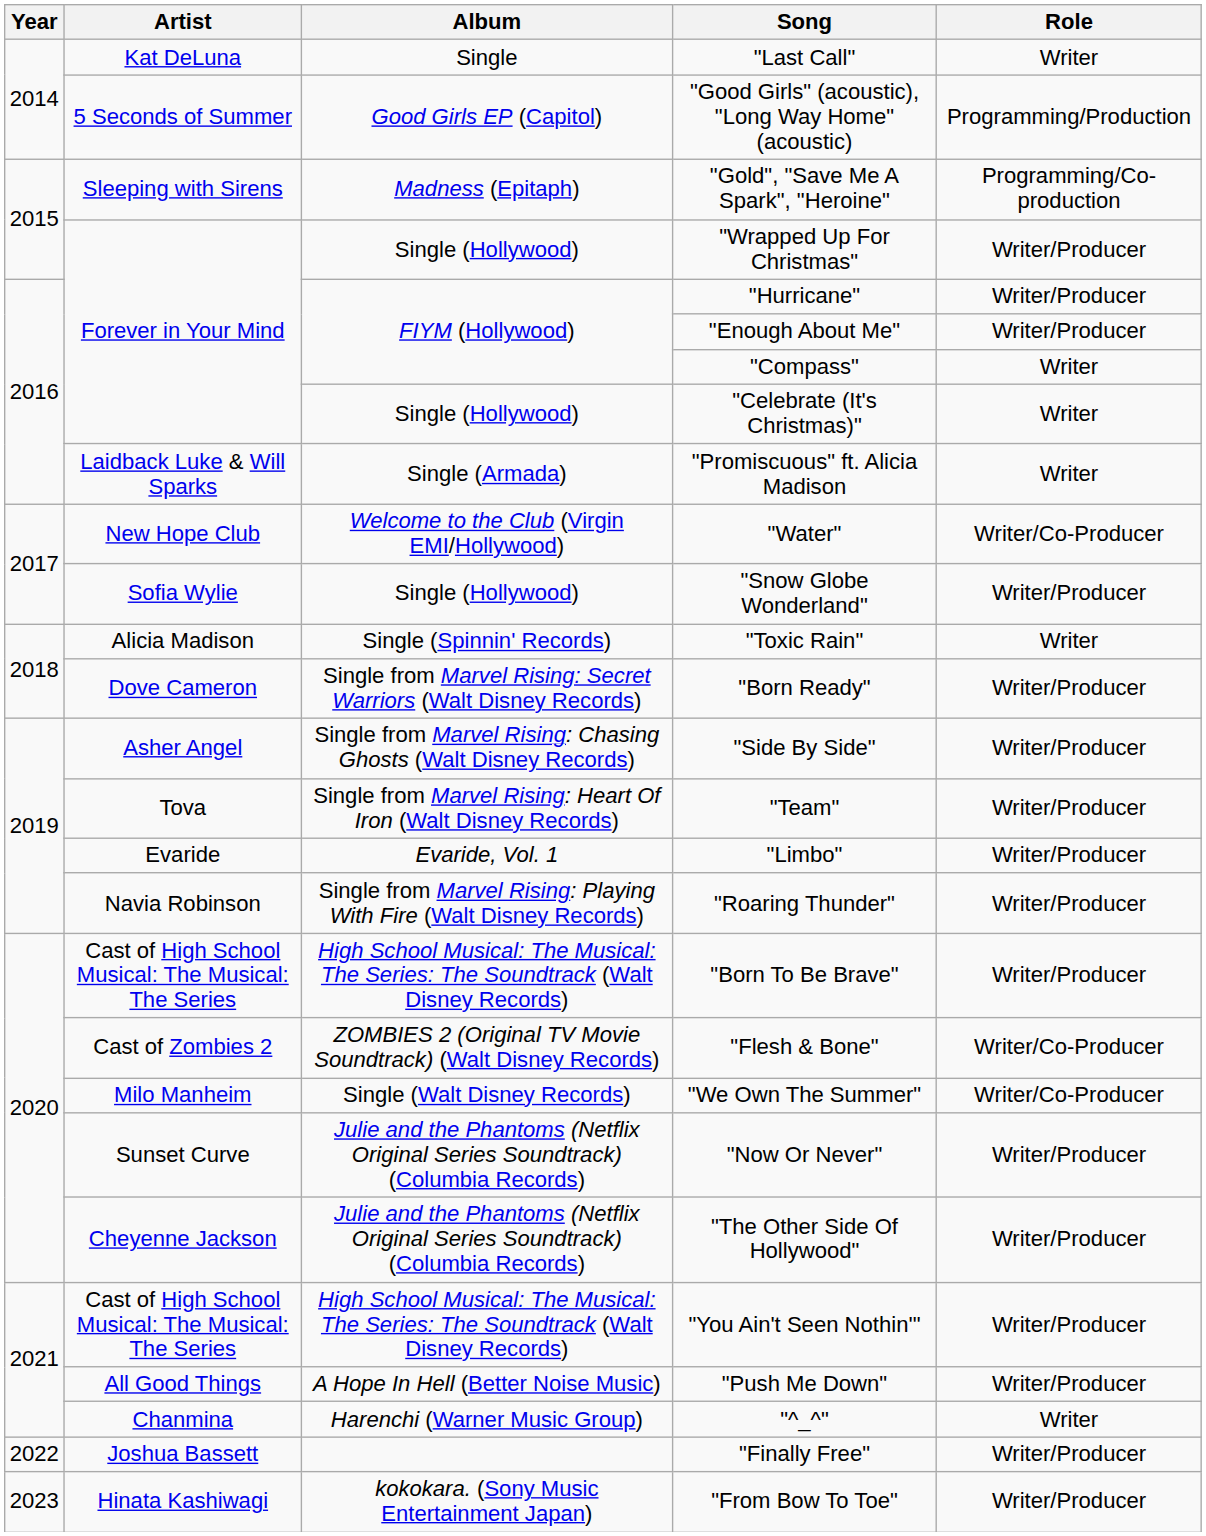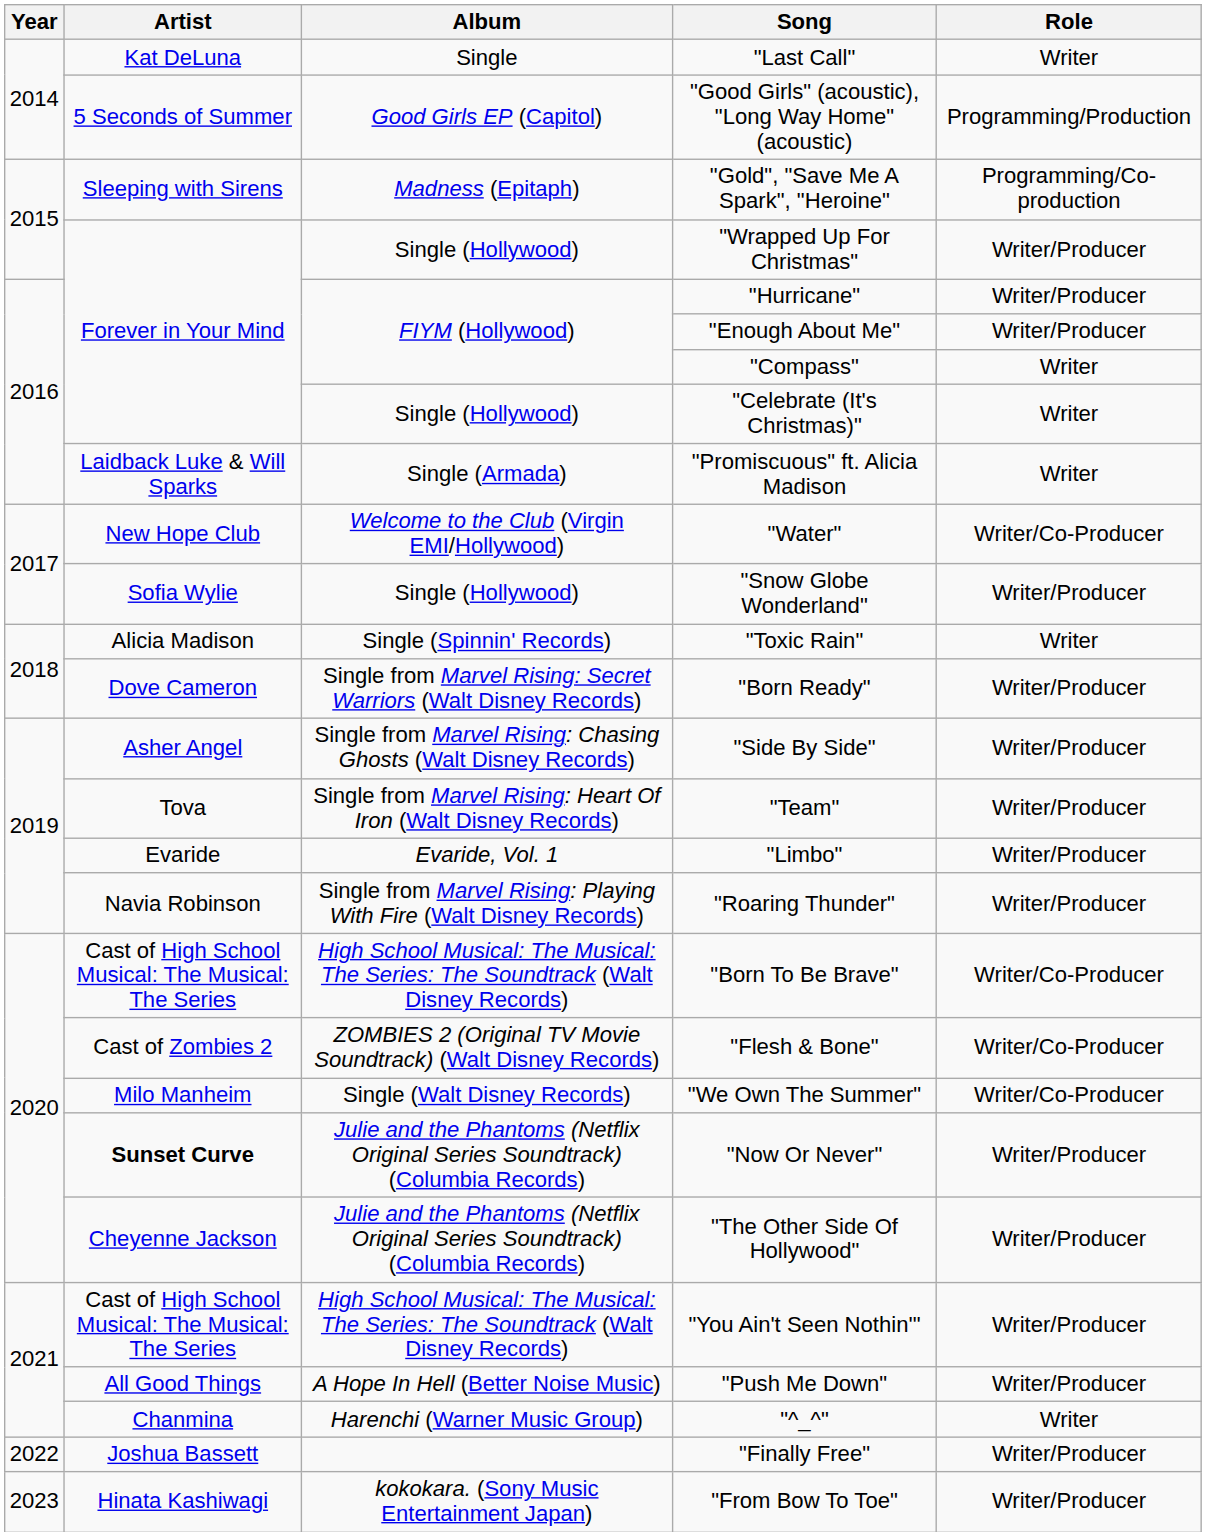"Born To Be Brave" | Role: Writer/Producer -> Writer/Co-Producer
"Now Or Never" | Artist: normal -> bold
